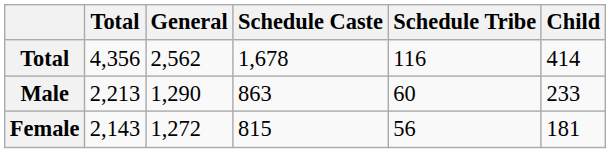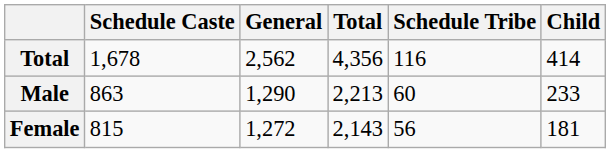columns swapped: Total <-> Schedule Caste
